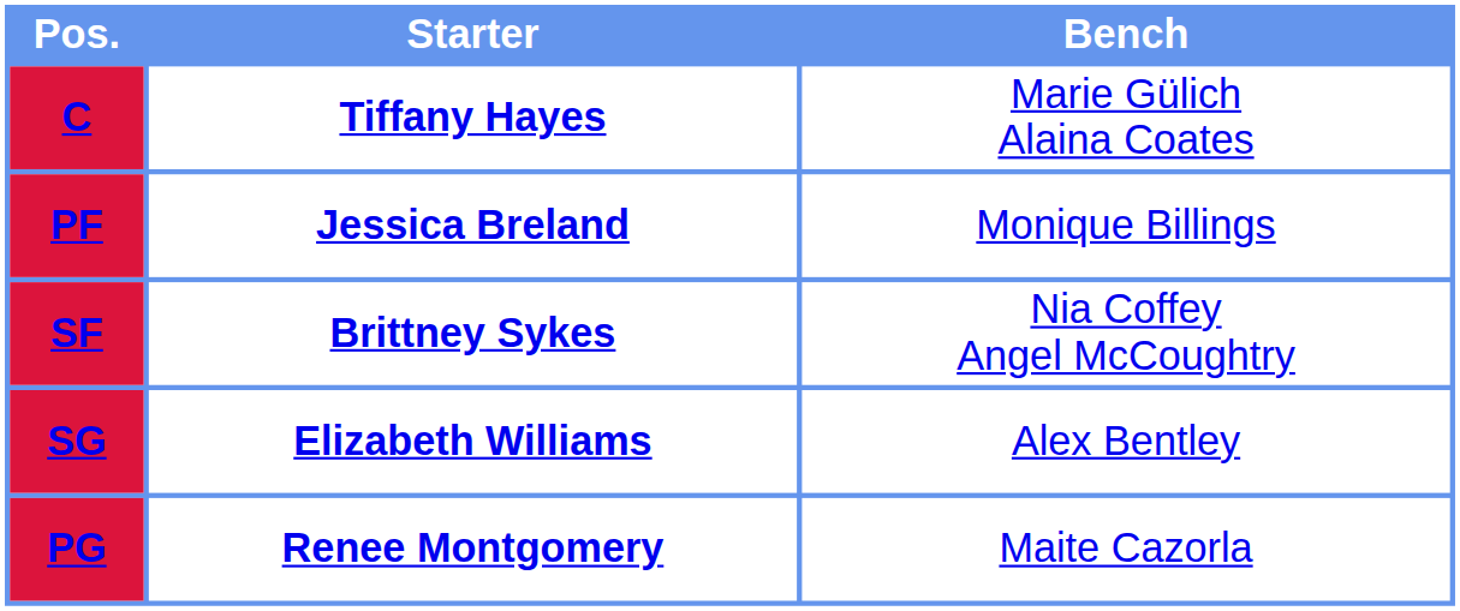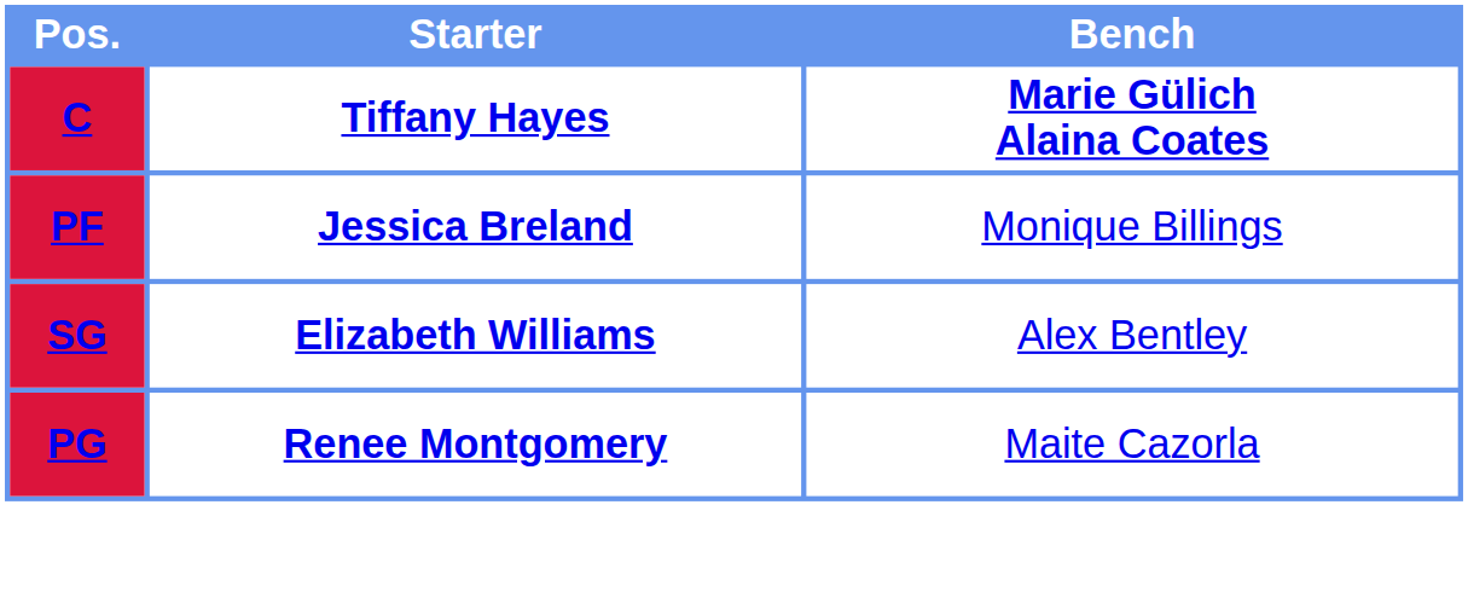C | Bench: normal -> bold
- row: SF | Brittney Sykes | Nia Coffey Angel McCoughtry
